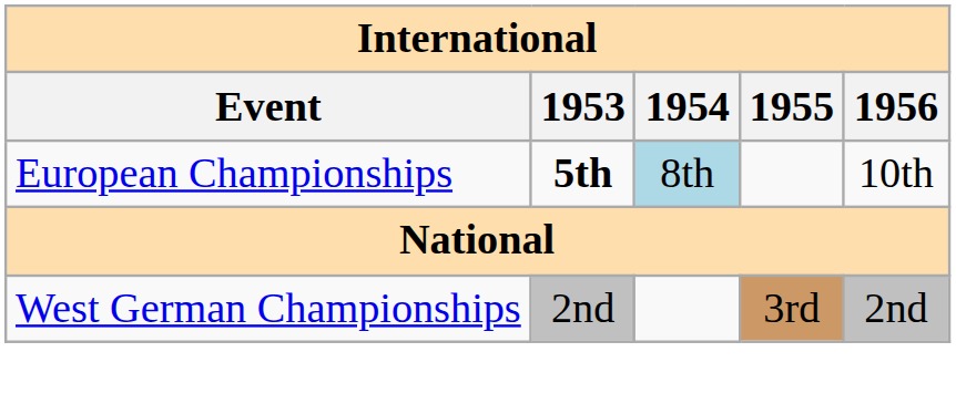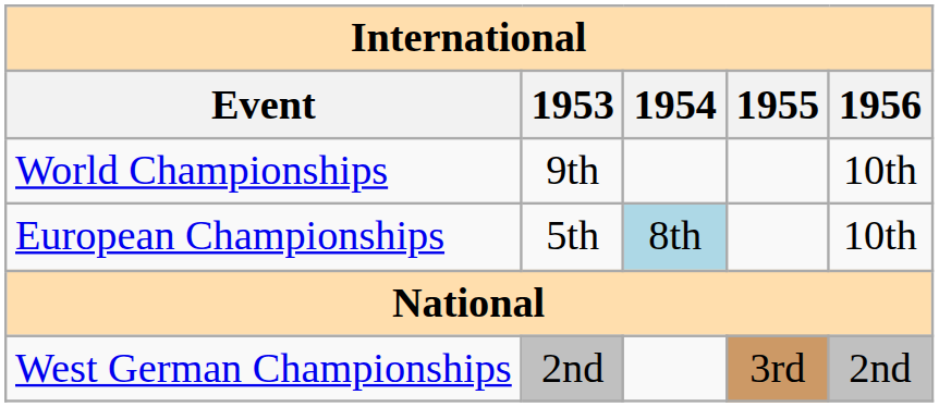+ row: World Championships | 9th | 10th
European Championships | 1953: bold -> normal
